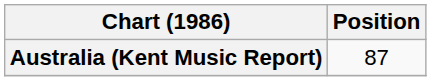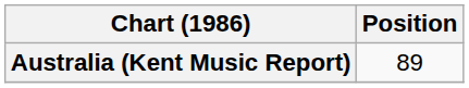Australia (Kent Music Report) | Position: 87 -> 89
